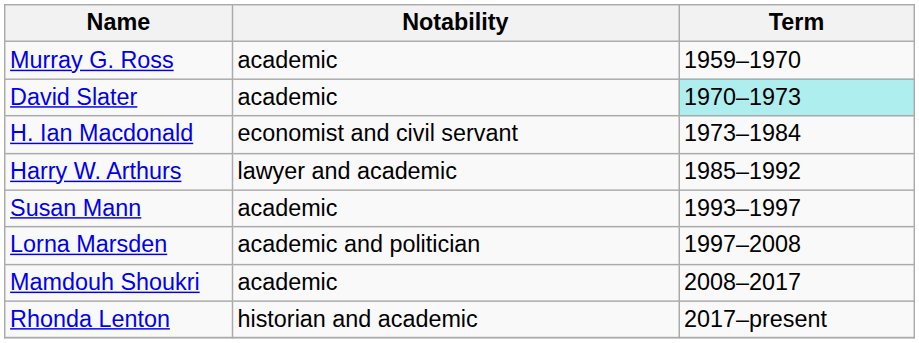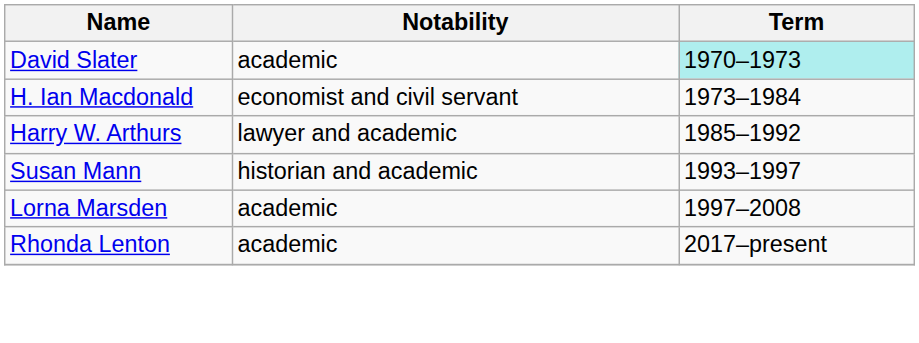- row: Murray G. Ross | academic | 1959–1970
Susan Mann | Notability: academic -> historian and academic
Lorna Marsden | Notability: academic and politician -> academic
- row: Mamdouh Shoukri | academic | 2008–2017
Rhonda Lenton | Notability: historian and academic -> academic
